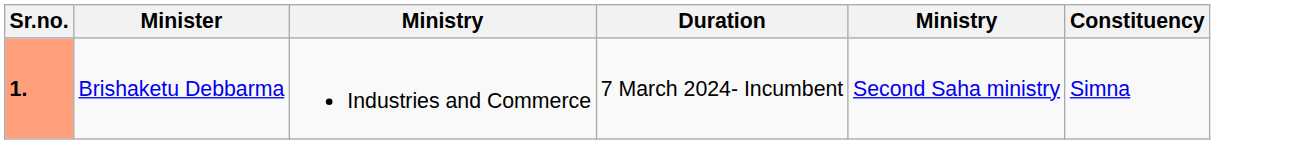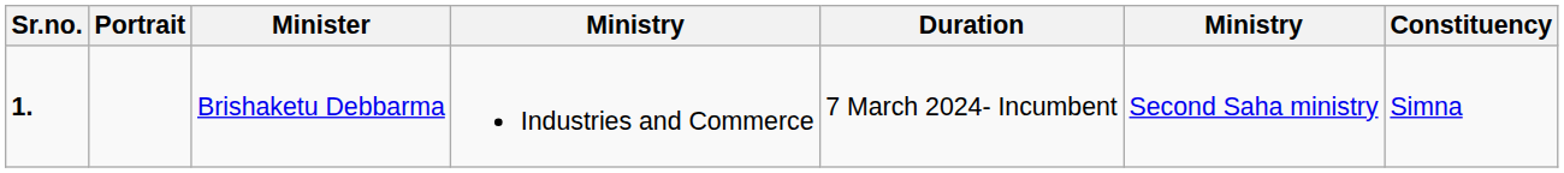+ column: Portrait
Brishaketu Debbarma | Sr.no.: lightsalmon background -> no background
